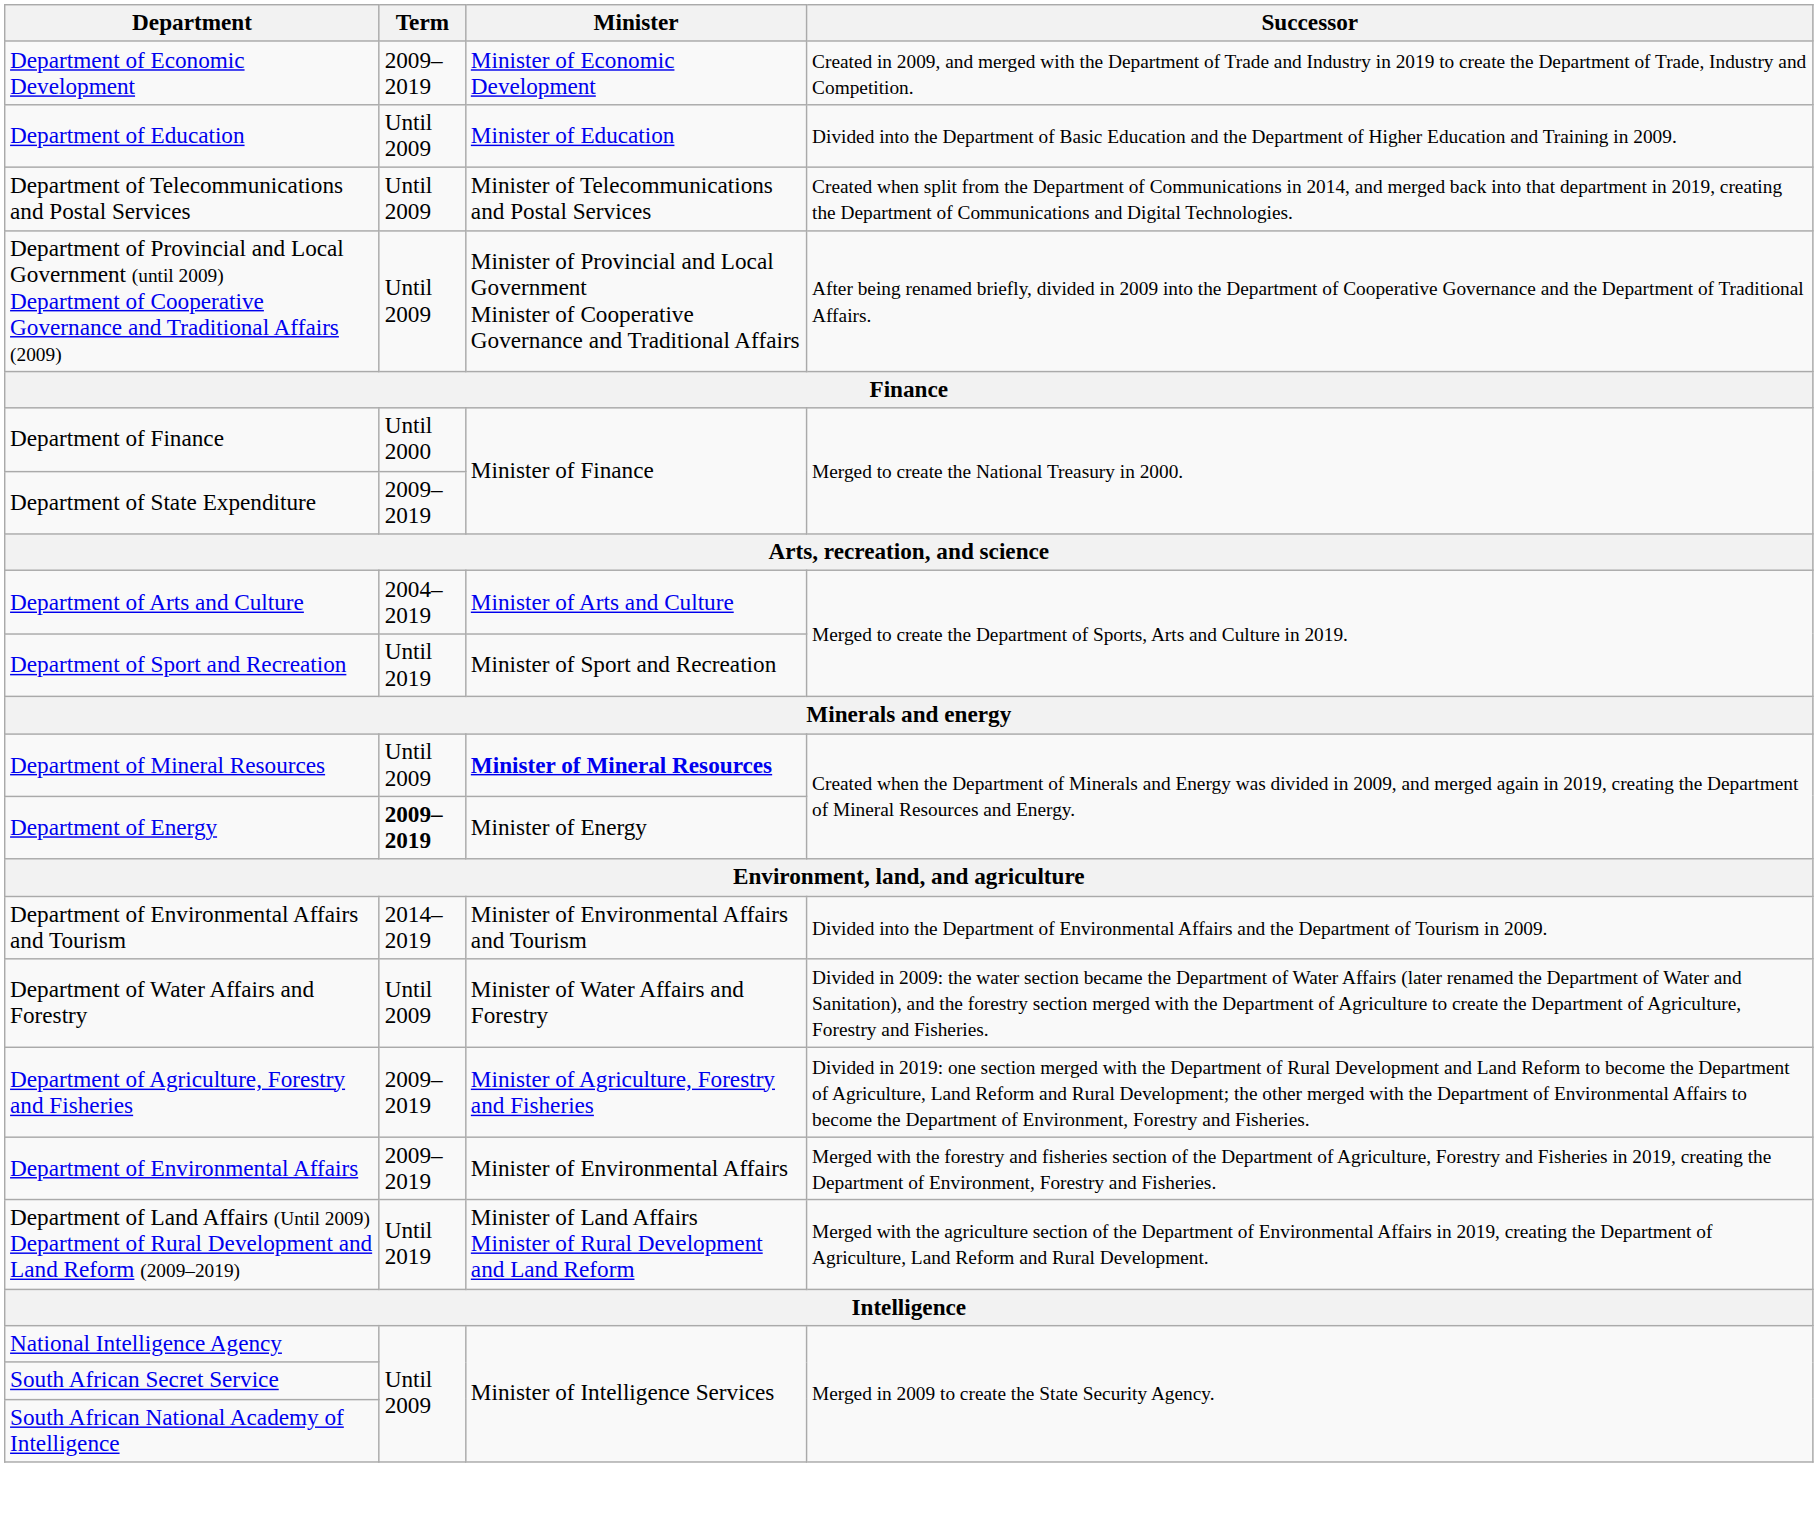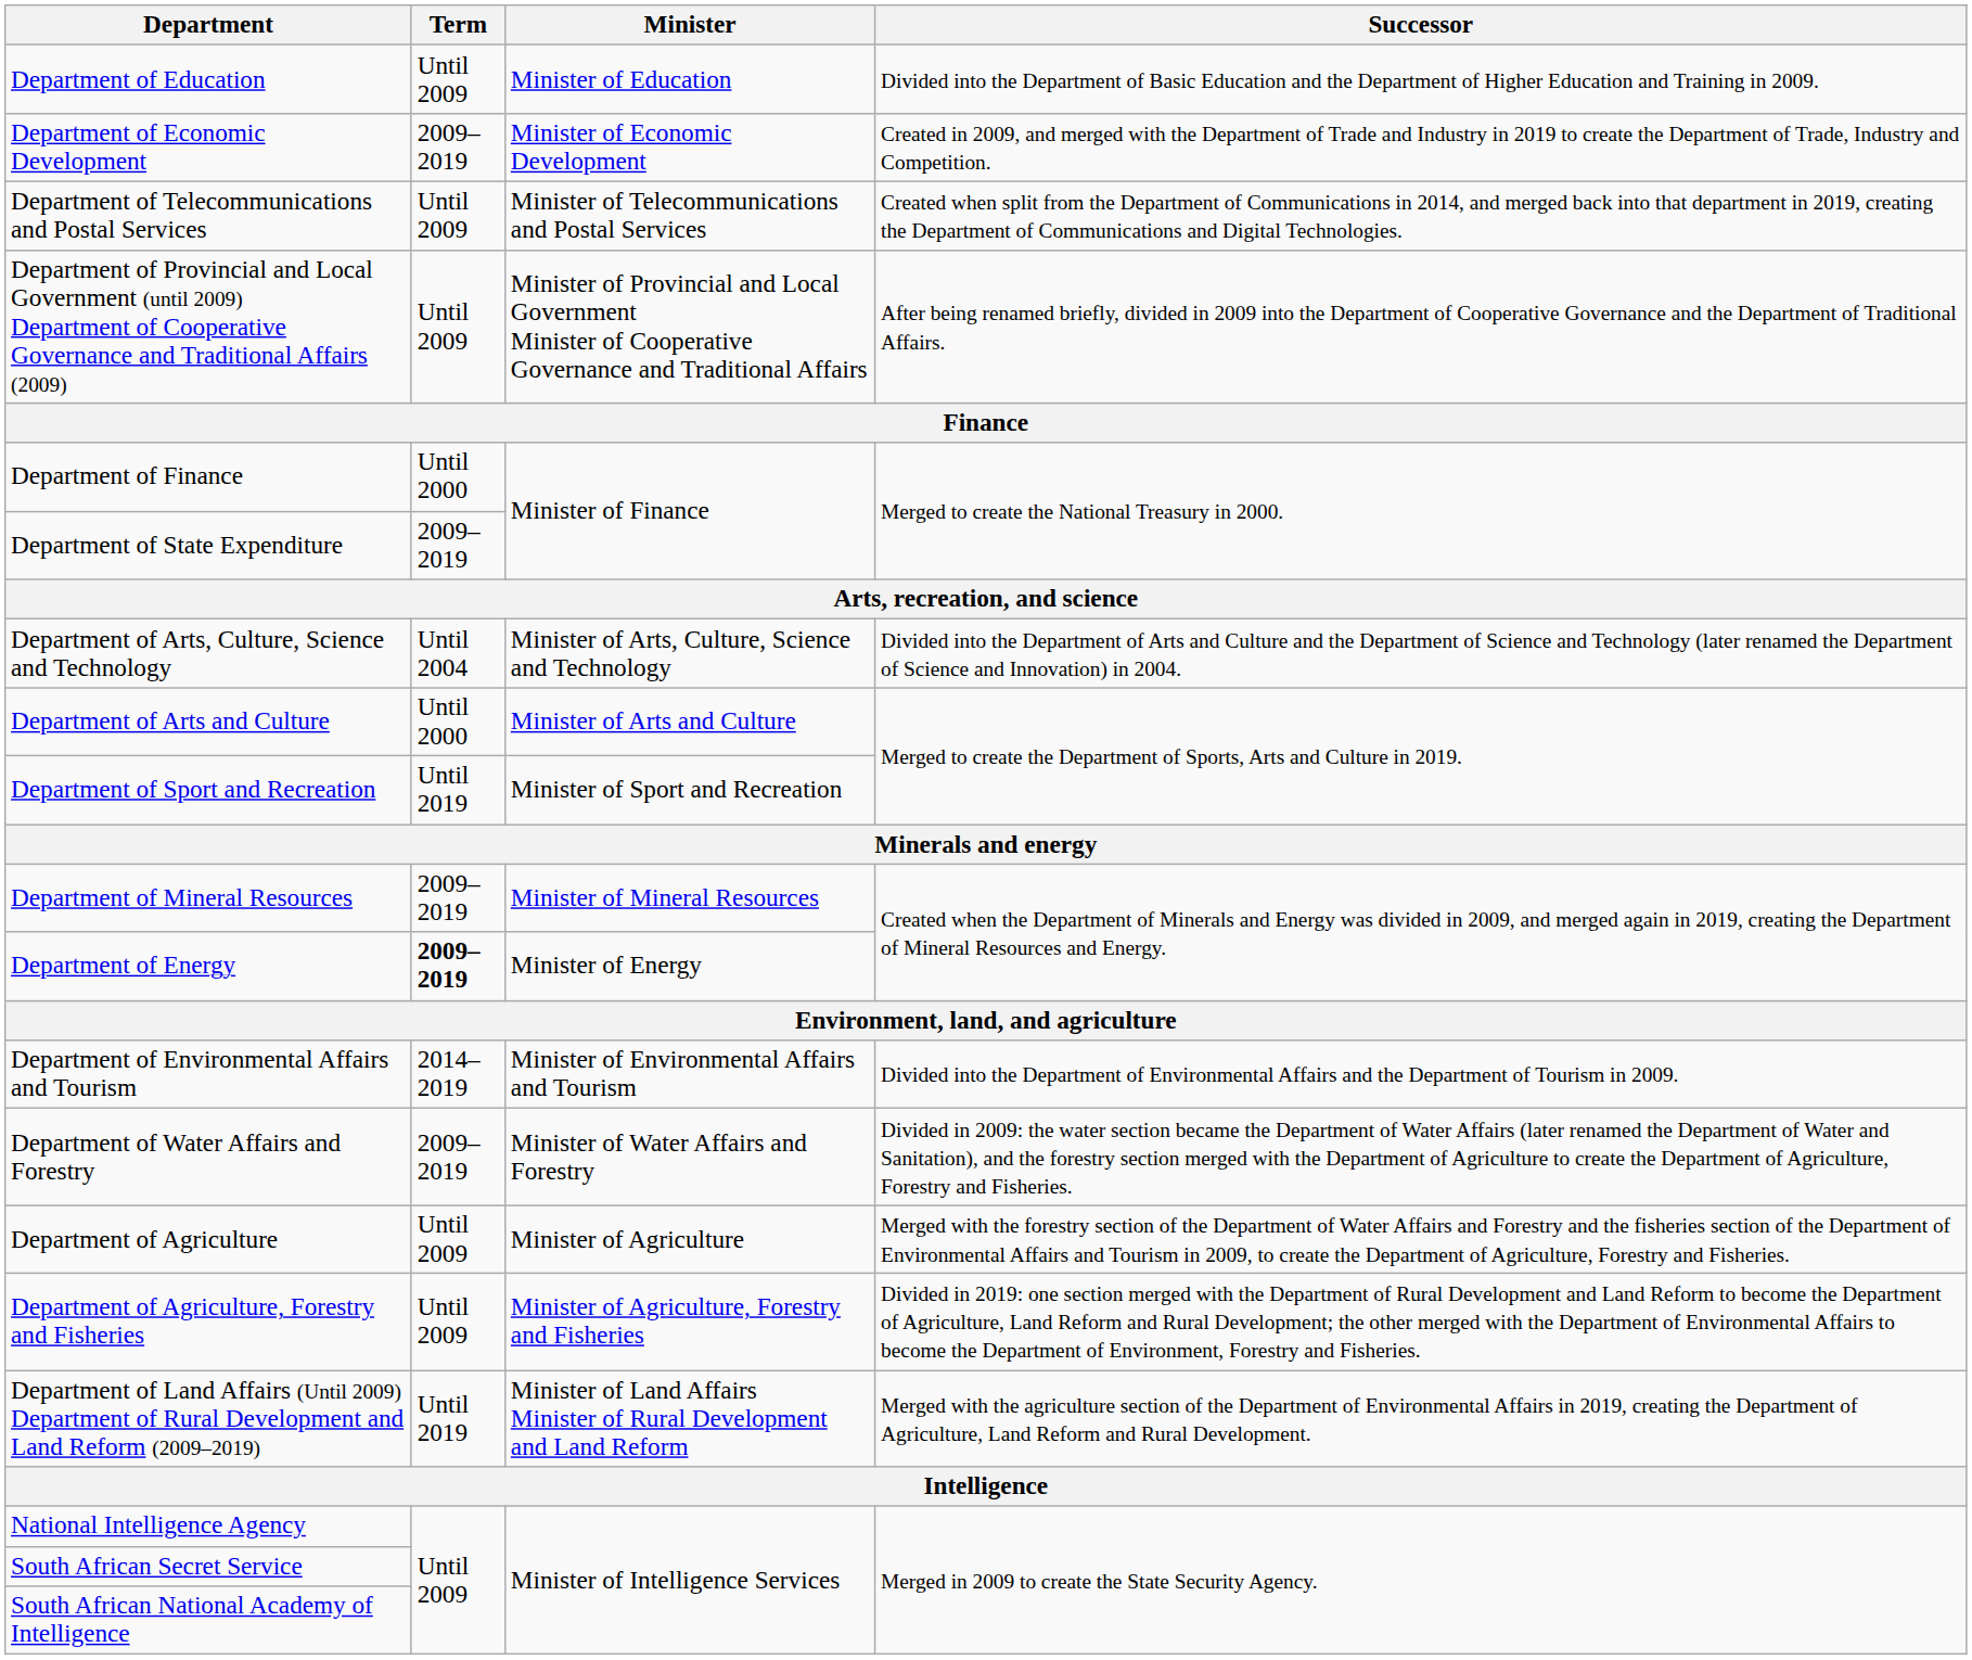rows swapped: Department of Education <-> Department of Economic Development
+ row: Department of Arts, Culture, Science and Technology | Until 2004 | Minister of Arts, Culture, Science and Technology | Divided into the Department of Arts and Culture and the Department of Science and Technology (later renamed the Department of Science and Innovation) in 2004.
Department of Arts and Culture | Term: 2004–2019 -> Until 2000
Department of Mineral Resources | Term: Until 2009 -> 2009–2019
Department of Mineral Resources | Minister: bold -> normal
Department of Water Affairs and Forestry | Term: Until 2009 -> 2009–2019
+ row: Department of Agriculture | Until 2009 | Minister of Agriculture | Merged with the forestry section of the Department of Water Affairs and Forestry and the fisheries section of the Department of Environmental Affairs and Tourism in 2009, to create the Department of Agriculture, Forestry and Fisheries.
Department of Agriculture, Forestry and Fisheries | Term: 2009–2019 -> Until 2009
- row: Department of Environmental Affairs | 2009–2019 | Minister of Environmental Affairs | Merged with the forestry and fisheries section of the Department of Agriculture, Forestry and Fisheries in 2019, creating the Department of Environment, Forestry and Fisheries.
